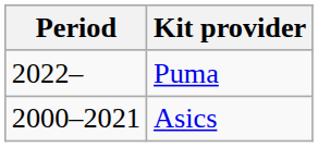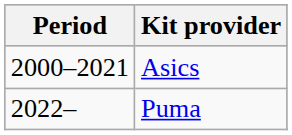rows swapped: Asics <-> Puma
